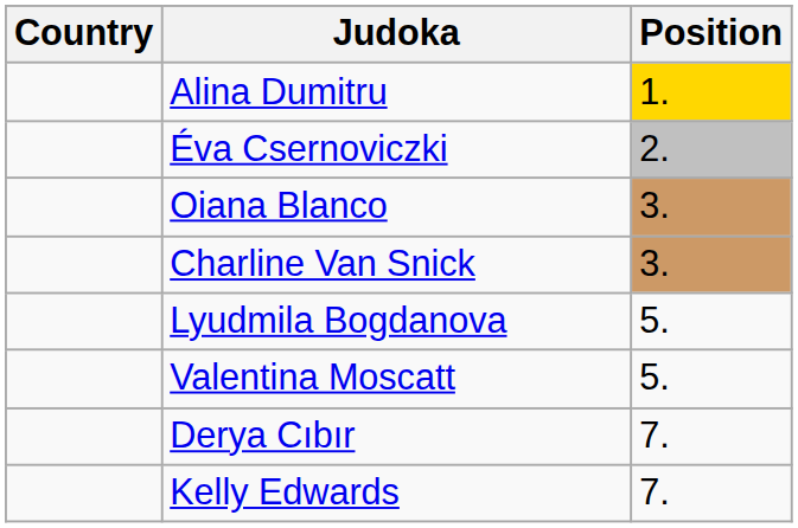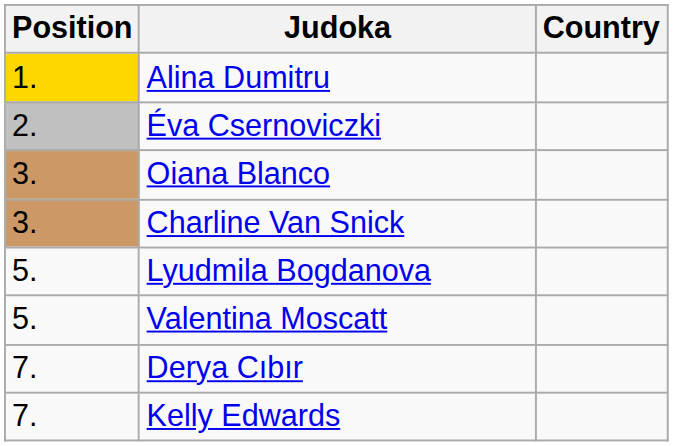columns swapped: Position <-> Country
